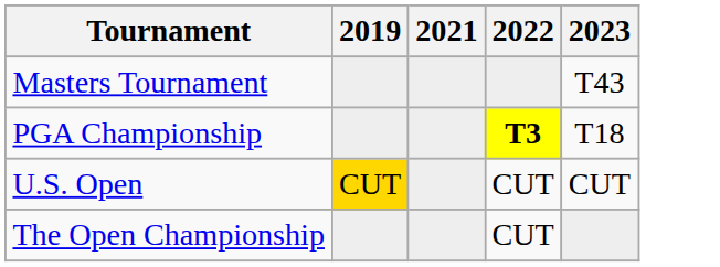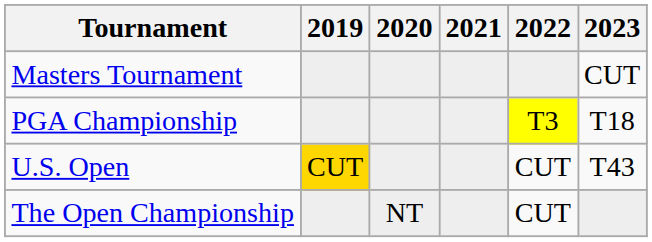+ column: 2020 | NT
Masters Tournament | 2023: T43 -> CUT
PGA Championship | 2022: bold -> normal
U.S. Open | 2023: CUT -> T43
